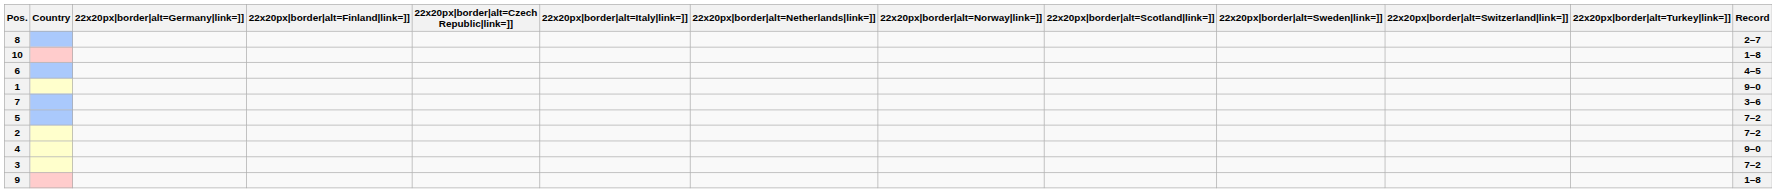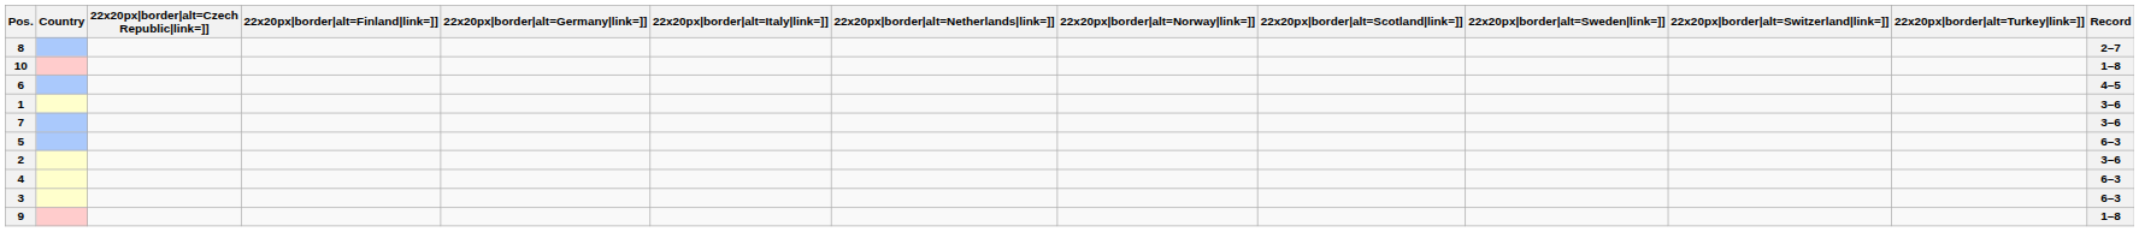columns swapped: 22x20px|border|alt=Czech Republic|link=]] <-> 22x20px|border|alt=Germany|link=]]
1 | Record: 9–0 -> 3–6
5 | Record: 7–2 -> 6–3
2 | Record: 7–2 -> 3–6
4 | Record: 9–0 -> 6–3
3 | Record: 7–2 -> 6–3
